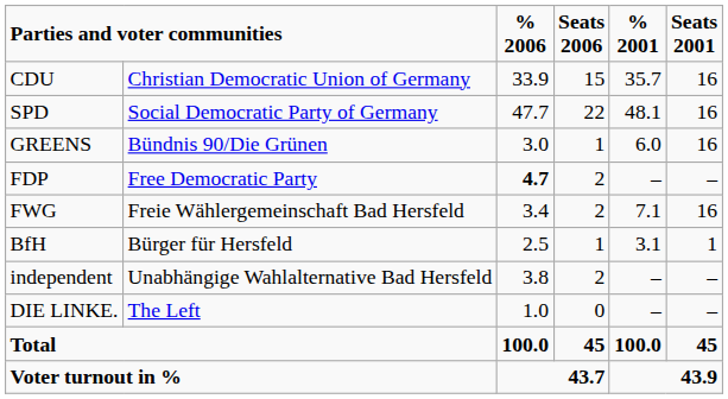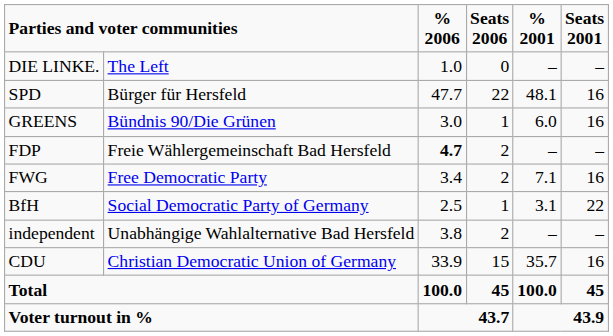rows swapped: CDU <-> DIE LINKE.
SPD | column 2: Social Democratic Party of Germany -> Bürger für Hersfeld
FDP | column 2: Free Democratic Party -> Freie Wählergemeinschaft Bad Hersfeld
FWG | column 2: Freie Wählergemeinschaft Bad Hersfeld -> Free Democratic Party
BfH | column 2: Bürger für Hersfeld -> Social Democratic Party of Germany
BfH | Seats 2001: 1 -> 22
